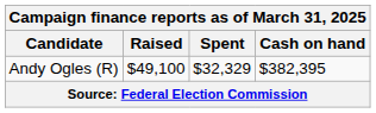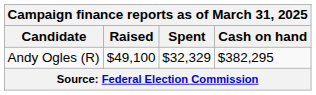Andy Ogles (R) | Cash on hand: $382,395 -> $382,295
